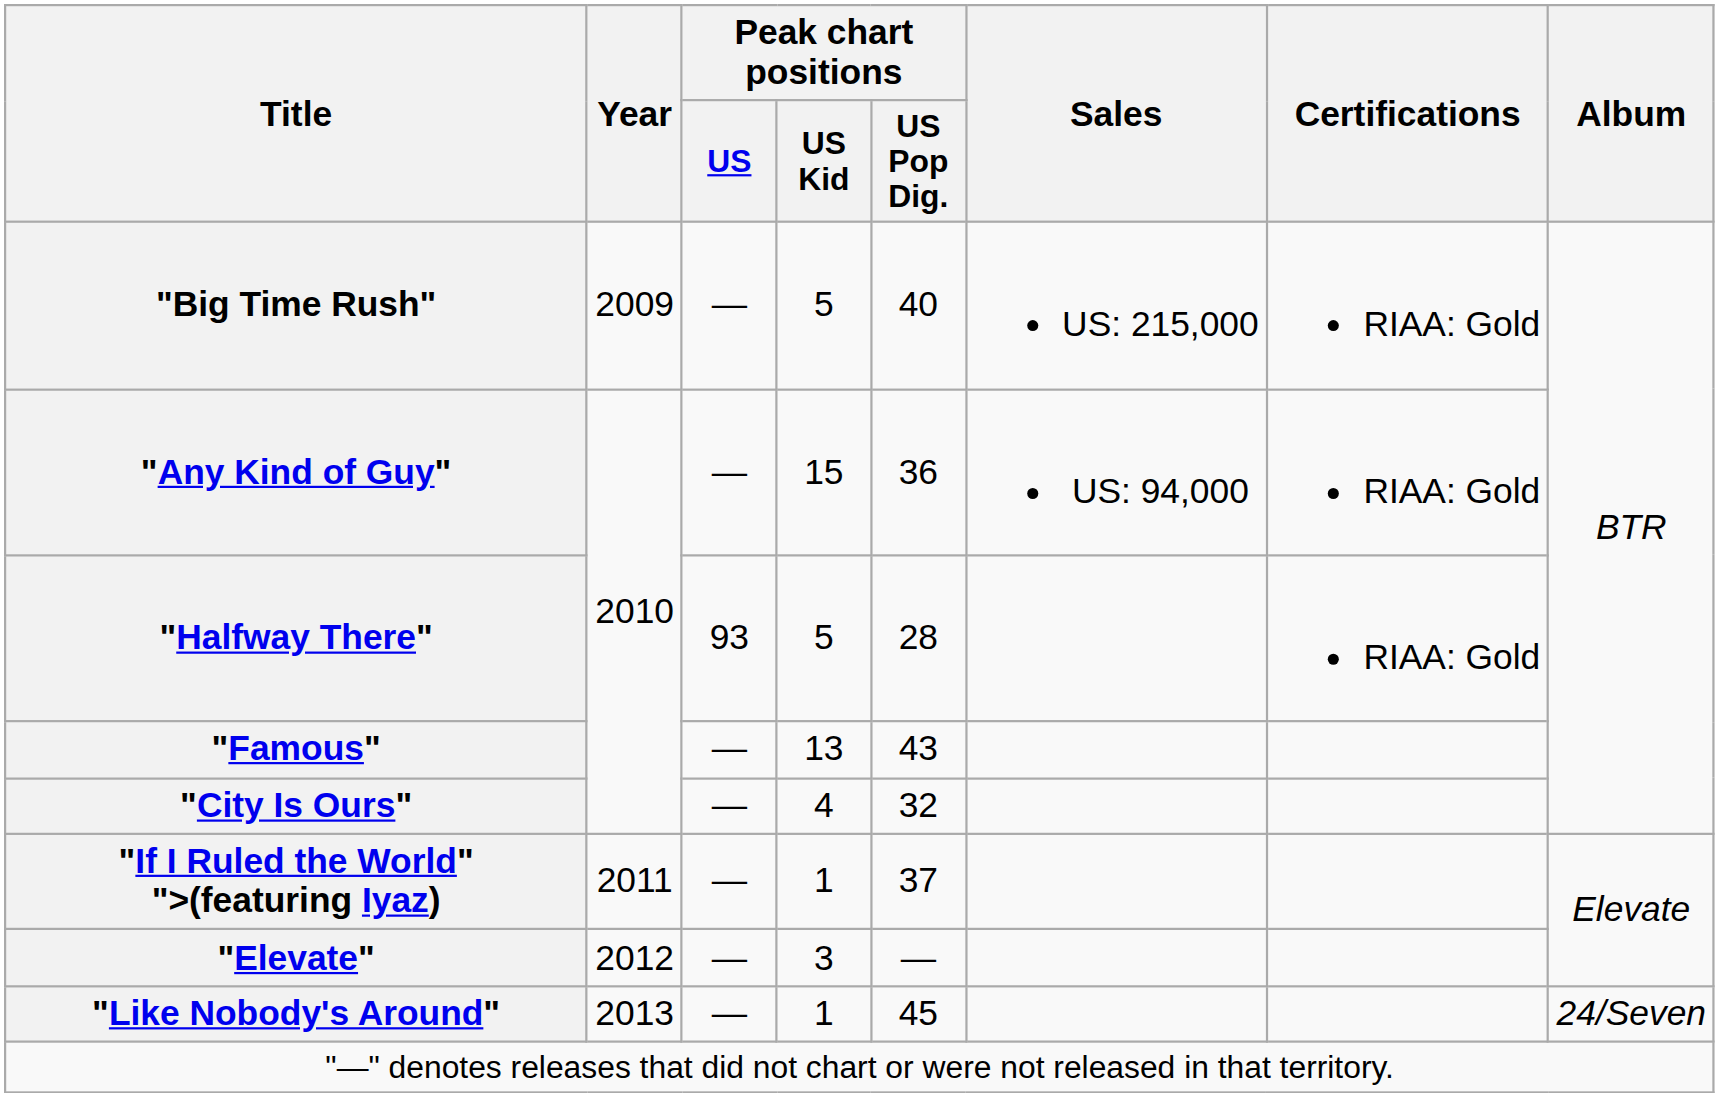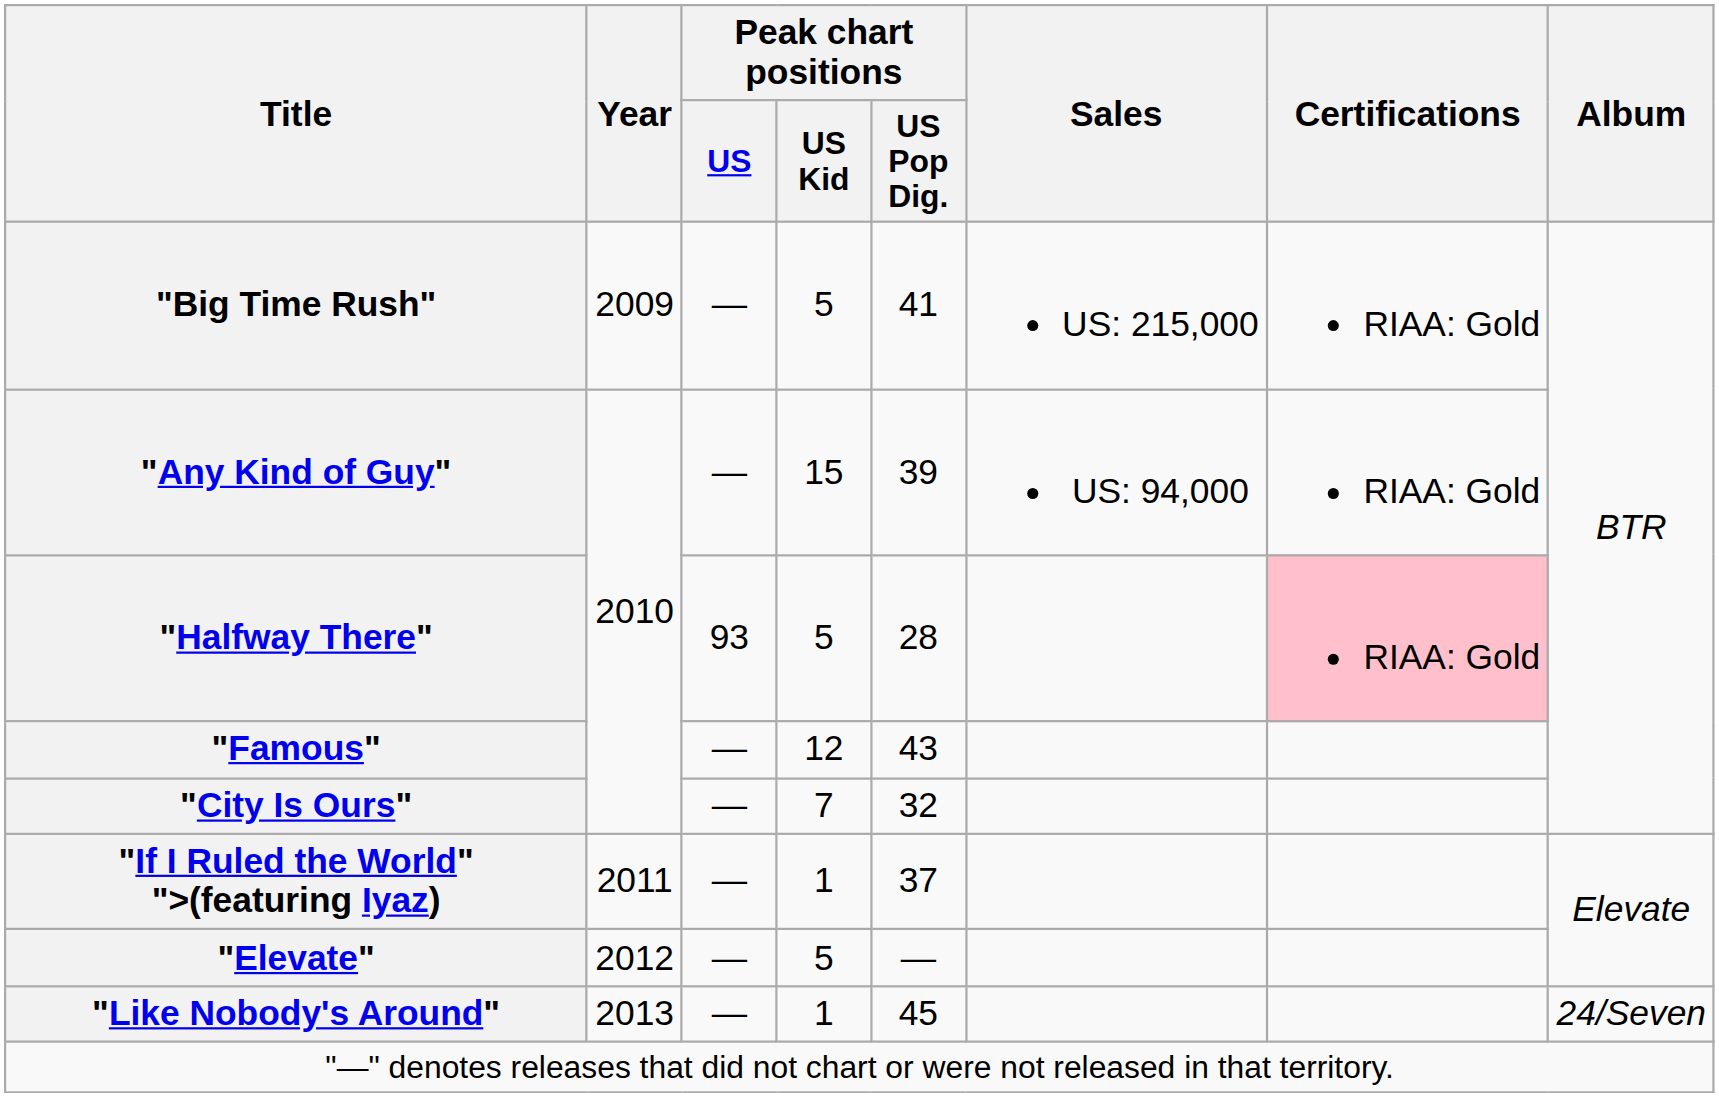"Big Time Rush" | Peak chart positions / US Pop Dig.: 40 -> 41
"Any Kind of Guy" | Peak chart positions / US Pop Dig.: 36 -> 39
"Halfway There" | Certifications: no background -> pink background
"Famous" | Peak chart positions / US Kid: 13 -> 12
"City Is Ours" | Peak chart positions / US Kid: 4 -> 7
"Elevate" | Peak chart positions / US Kid: 3 -> 5
